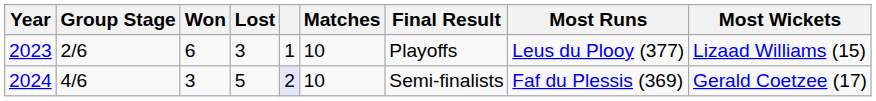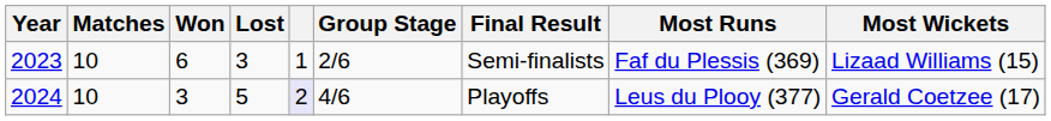columns swapped: Matches <-> Group Stage
2023 | Final Result: Playoffs -> Semi-finalists
2023 | Most Runs: Leus du Plooy (377) -> Faf du Plessis (369)
2024 | Final Result: Semi-finalists -> Playoffs
2024 | Most Runs: Faf du Plessis (369) -> Leus du Plooy (377)
